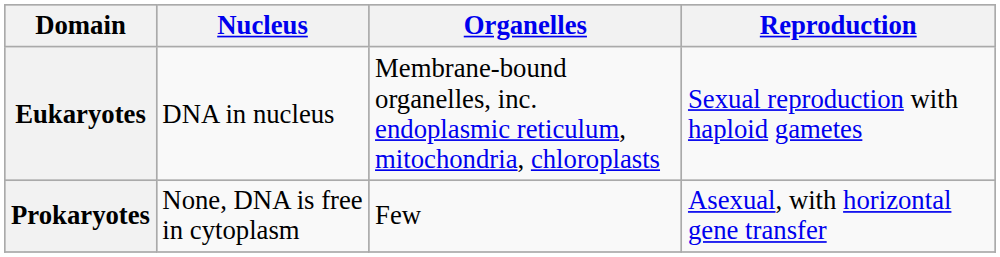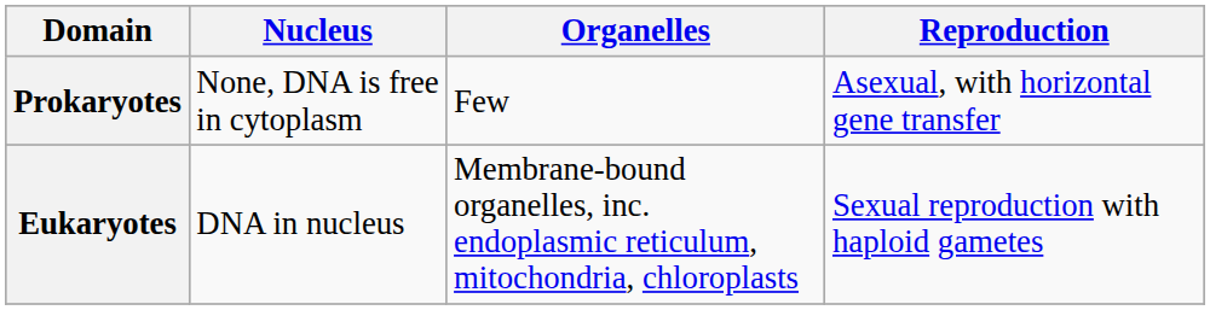rows swapped: Prokaryotes <-> Eukaryotes
